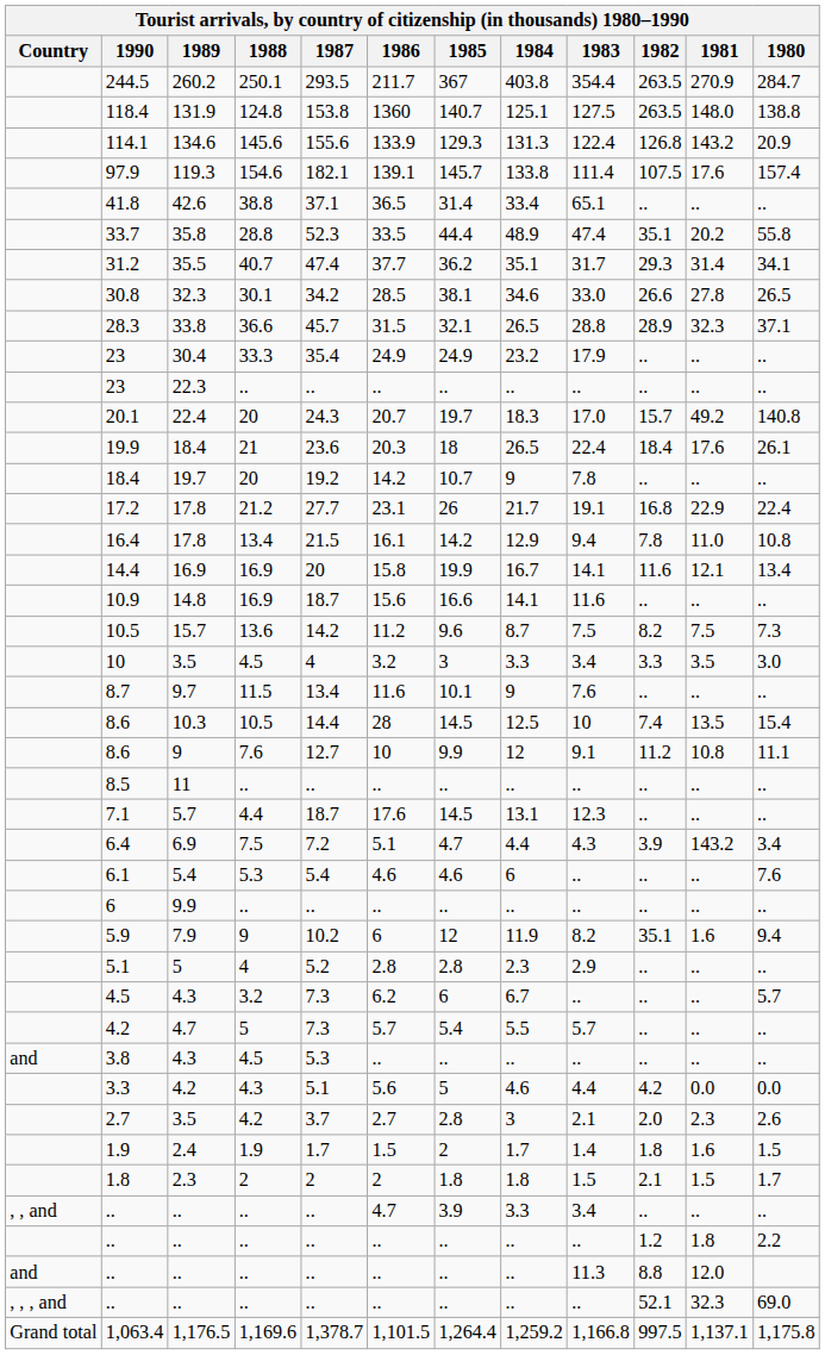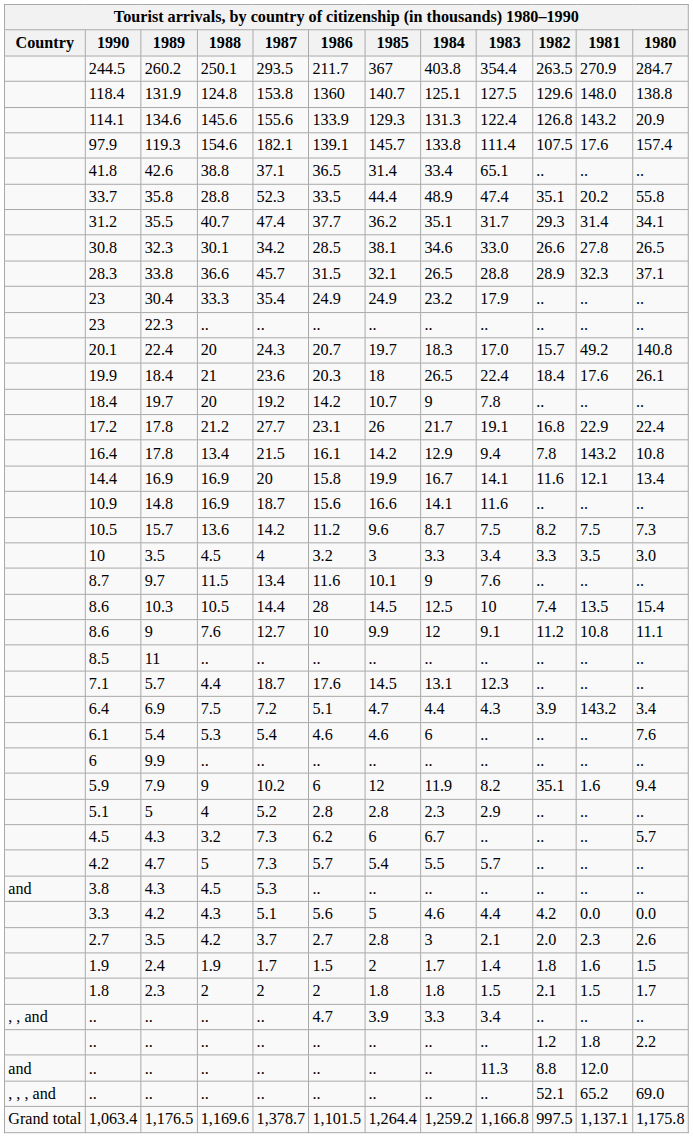118.4 | 1982: 263.5 -> 129.6
16.4 | 1981: 11.0 -> 143.2
, , , and / .. | 1981: 32.3 -> 65.2
